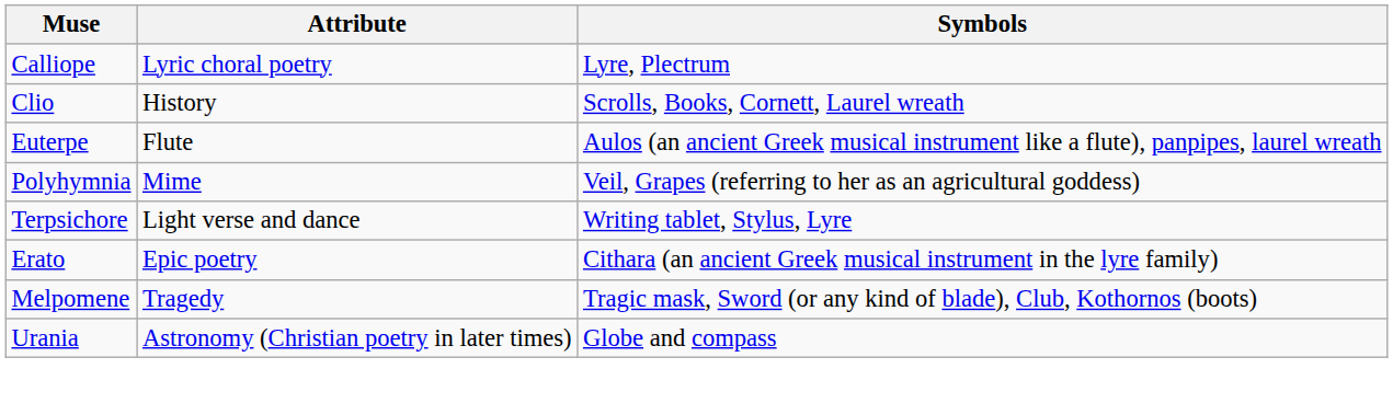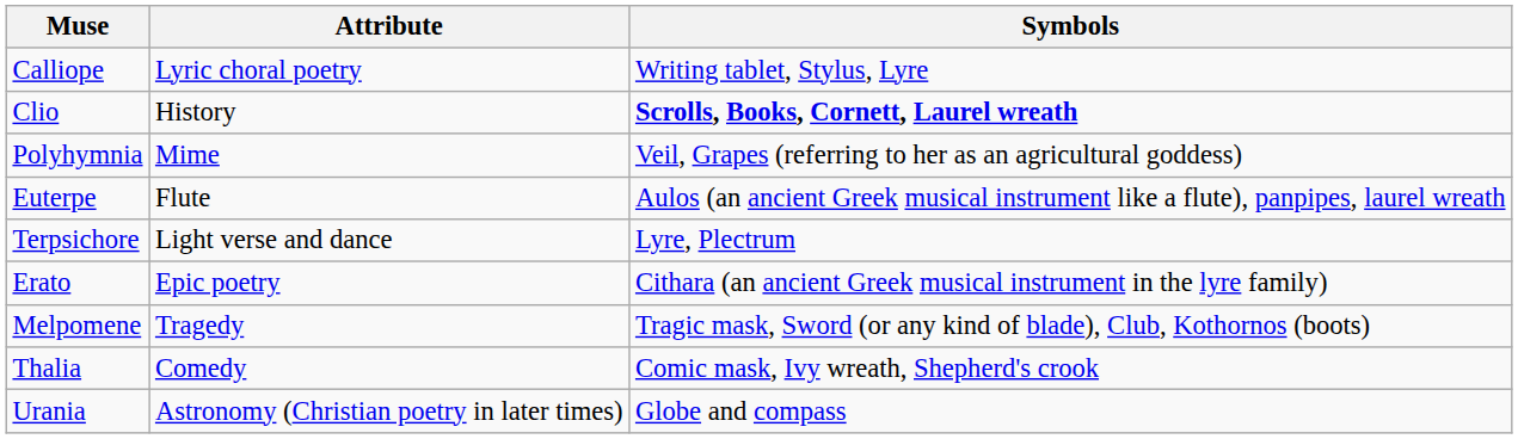Calliope | Symbols: Lyre, Plectrum -> Writing tablet, Stylus, Lyre
Clio | Symbols: normal -> bold
rows swapped: Polyhymnia <-> Euterpe
Terpsichore | Symbols: Writing tablet, Stylus, Lyre -> Lyre, Plectrum
+ row: Thalia | Comedy | Comic mask, Ivy wreath, Shepherd's crook
